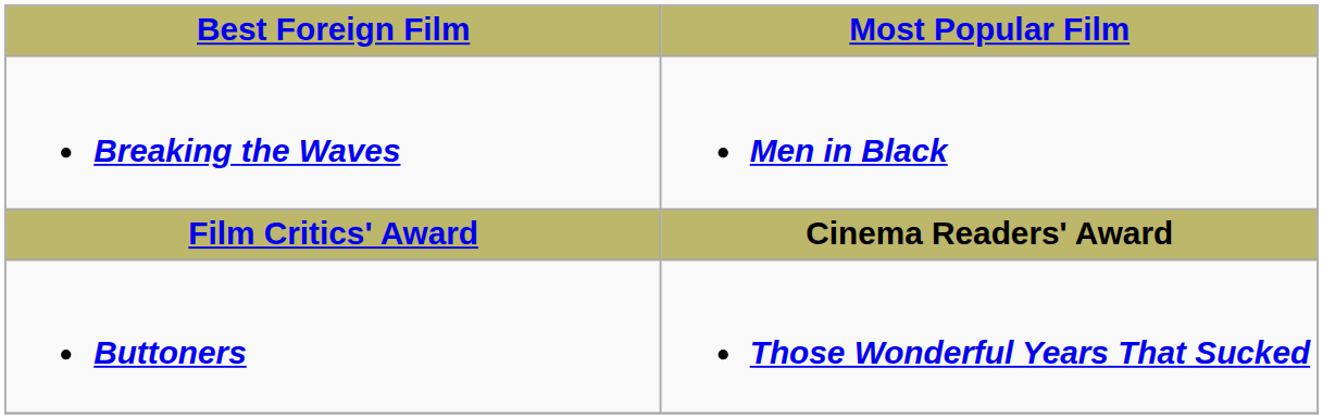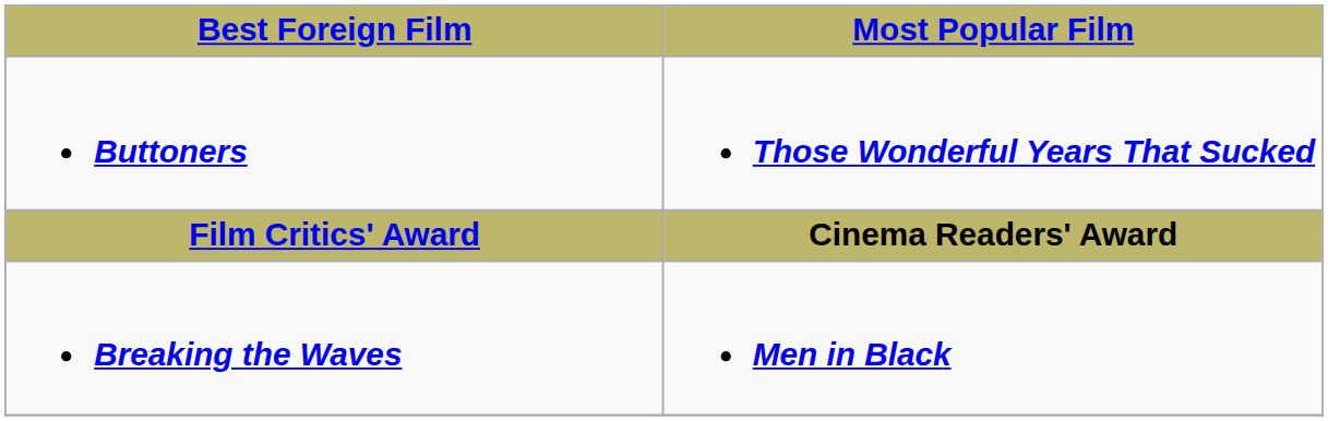rows swapped: Breaking the Waves <-> Buttoners
